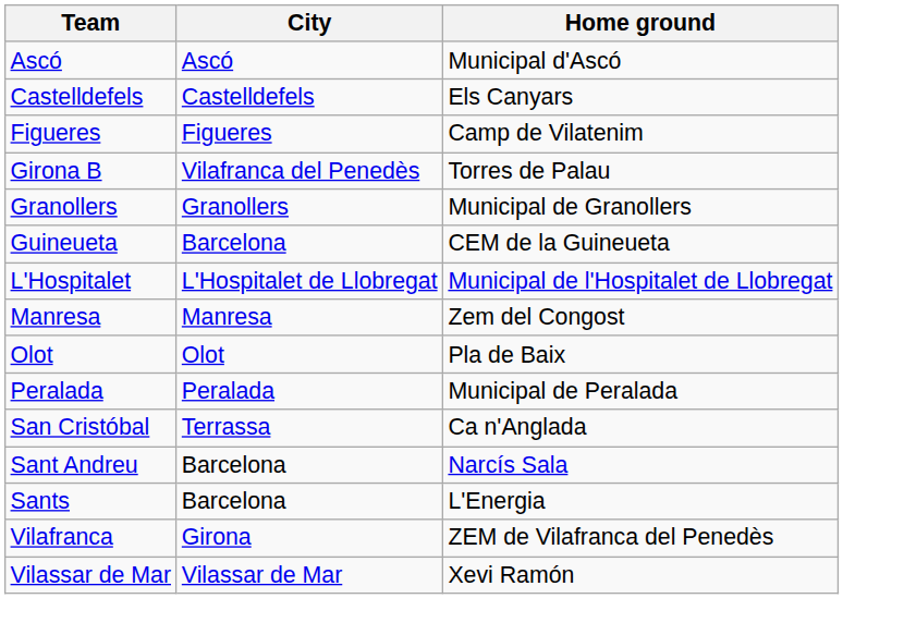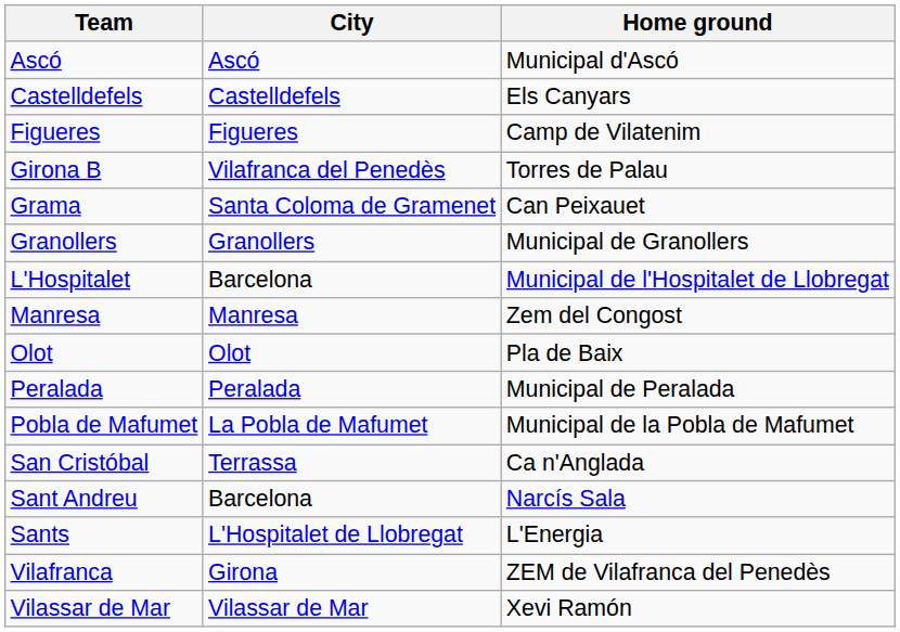+ row: Grama | Santa Coloma de Gramenet | Can Peixauet
- row: Guineueta | Barcelona | CEM de la Guineueta
L'Hospitalet | City: L'Hospitalet de Llobregat -> Barcelona
+ row: Pobla de Mafumet | La Pobla de Mafumet | Municipal de la Pobla de Mafumet
Sants | City: Barcelona -> L'Hospitalet de Llobregat
